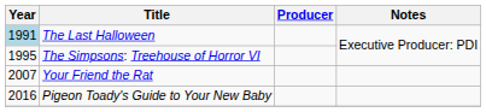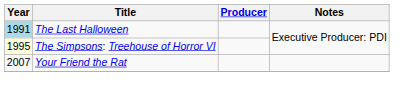The Simpsons: Treehouse of Horror VI | Year: no background -> lightyellow background
- row: 2016 | Pigeon Toady's Guide to Your New Baby
